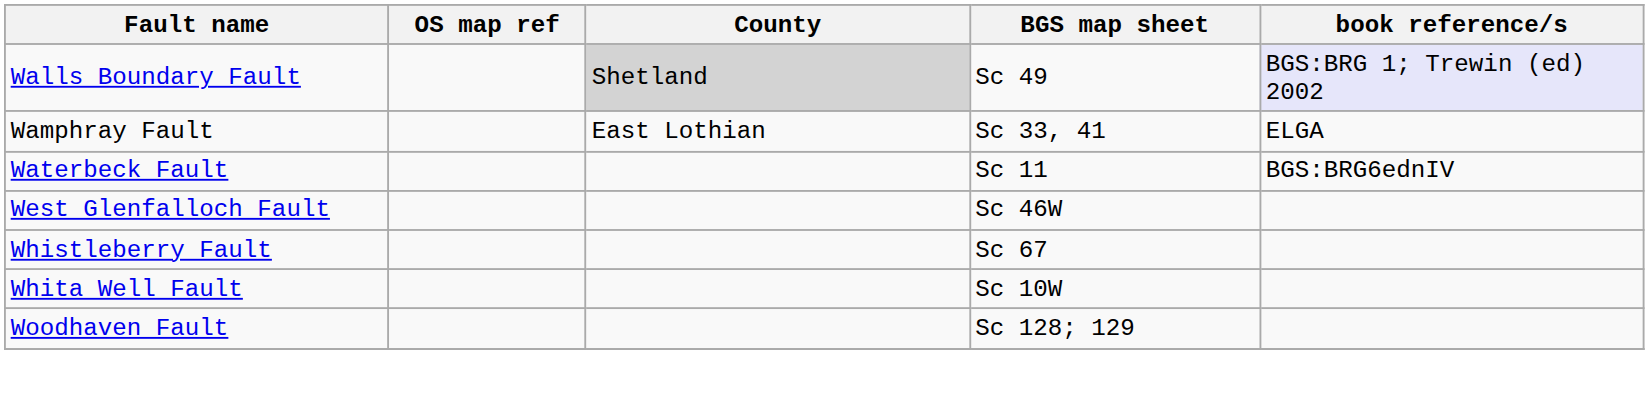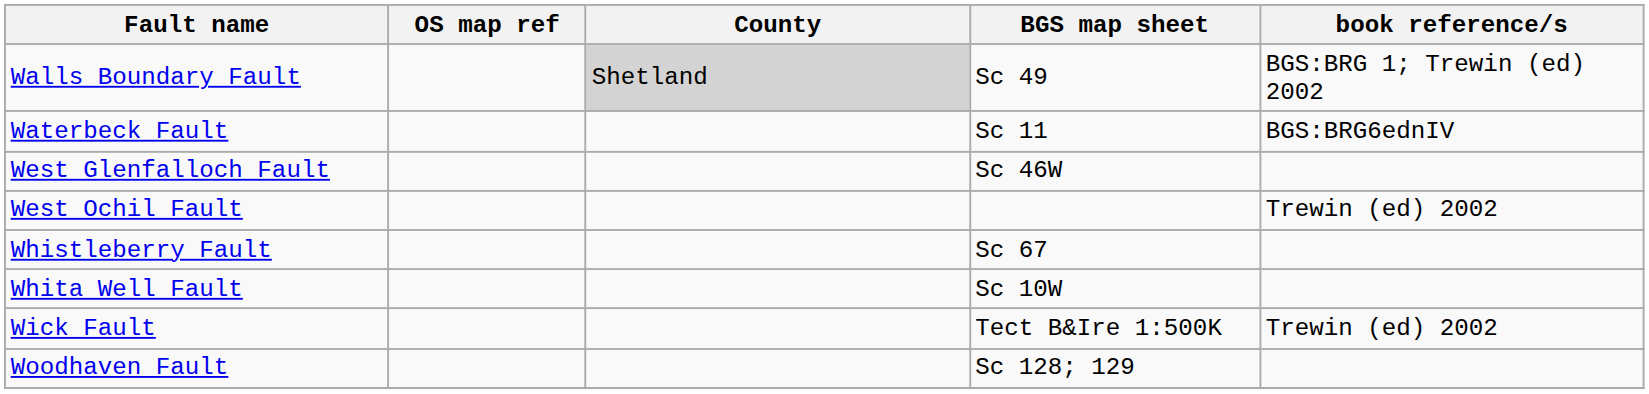Walls Boundary Fault | book reference/s: lavender background -> no background
- row: Wamphray Fault | East Lothian | Sc 33, 41 | ELGA
+ row: West Ochil Fault | Trewin (ed) 2002
+ row: Wick Fault | Tect B&Ire 1:500K | Trewin (ed) 2002
